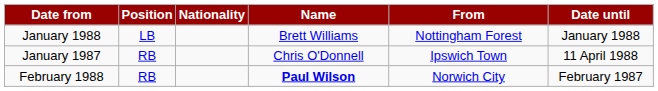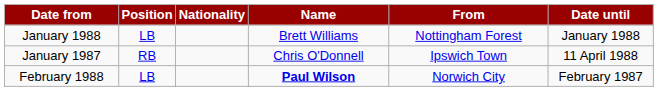February 1988 | Position: RB -> LB
